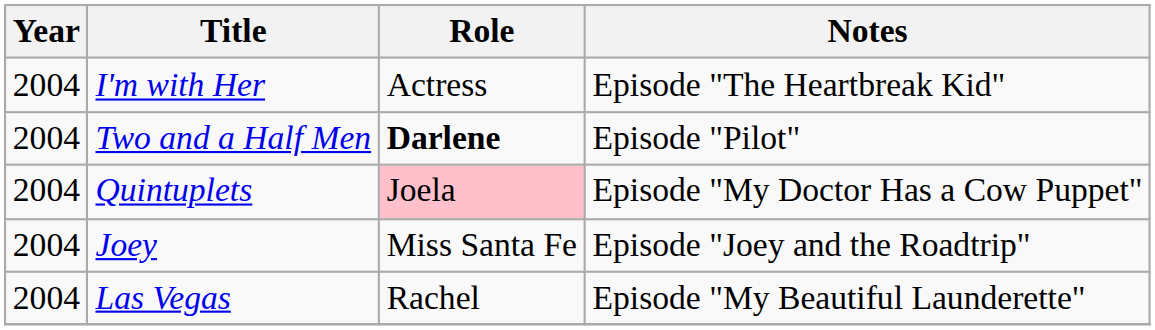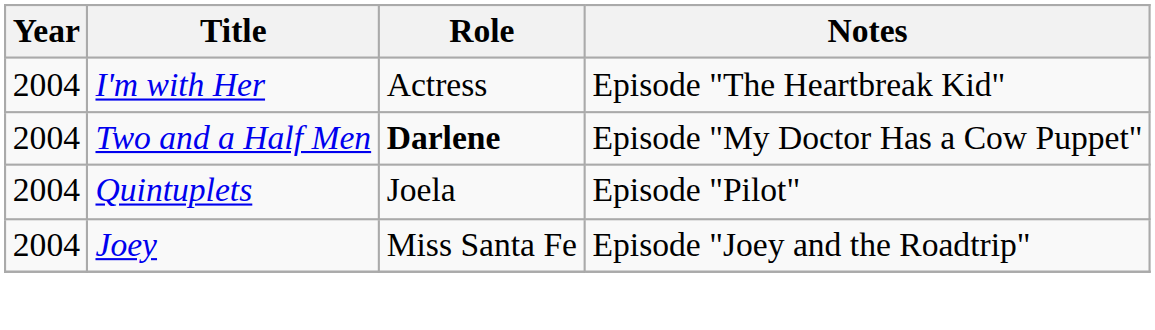Two and a Half Men | Notes: Episode "Pilot" -> Episode "My Doctor Has a Cow Puppet"
Quintuplets | Role: pink background -> no background
Quintuplets | Notes: Episode "My Doctor Has a Cow Puppet" -> Episode "Pilot"
- row: 2004 | Las Vegas | Rachel | Episode "My Beautiful Launderette"
